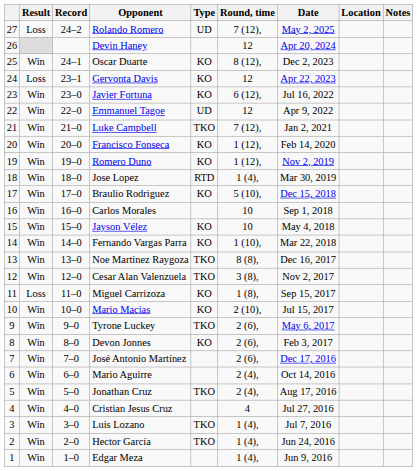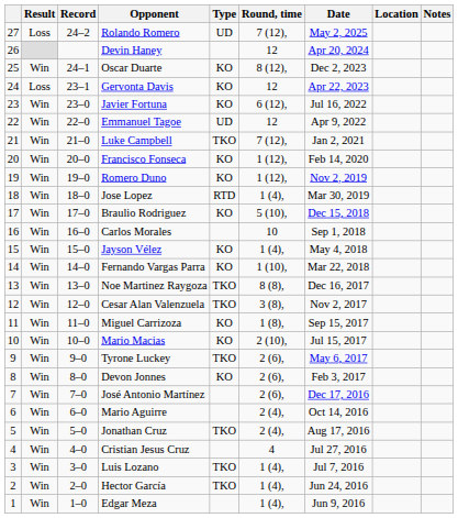Jayson Vélez | Round, time: 10 -> 1 (4),
Miguel Carrizoza | Result: Loss -> Win
